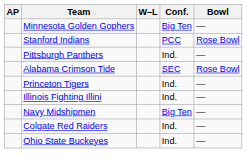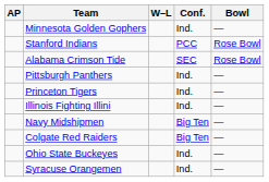Minnesota Golden Gophers | Conf.: Big Ten -> Ind.
rows swapped: Alabama Crimson Tide <-> Pittsburgh Panthers
Colgate Red Raiders | Conf.: Ind. -> Big Ten
+ row: Syracuse Orangemen | Ind. | —
